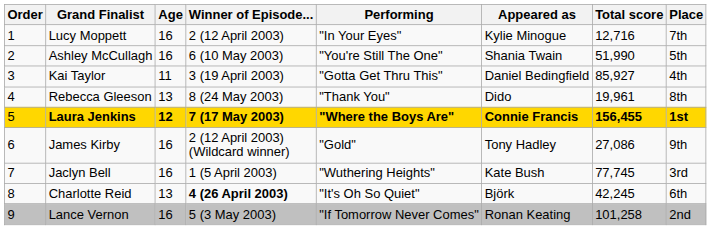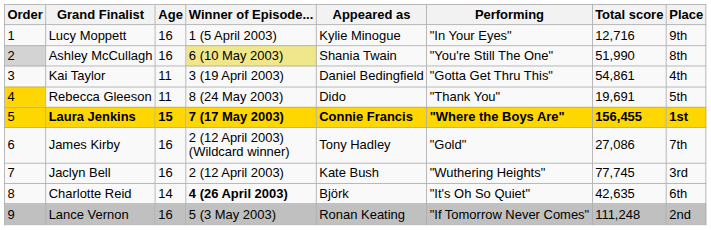columns swapped: Appeared as <-> Performing
Lucy Moppett | Winner of Episode...: 2 (12 April 2003) -> 1 (5 April 2003)
Lucy Moppett | Place: 7th -> 9th
Ashley McCullagh | Order: no background -> lightgrey background
Ashley McCullagh | Winner of Episode...: no background -> khaki background
Ashley McCullagh | Place: 5th -> 8th
Kai Taylor | Total score: 85,927 -> 54,861
Rebecca Gleeson | Order: no background -> gold background
Rebecca Gleeson | Age: 13 -> 11
Rebecca Gleeson | Total score: 19,961 -> 19,691
Rebecca Gleeson | Place: 8th -> 5th
Laura Jenkins | Age: 12 -> 15
James Kirby | Place: 9th -> 7th
Jaclyn Bell | Winner of Episode...: 1 (5 April 2003) -> 2 (12 April 2003)
Charlotte Reid | Age: 13 -> 14
Charlotte Reid | Total score: 42,245 -> 42,635
Lance Vernon | Total score: 101,258 -> 111,248
